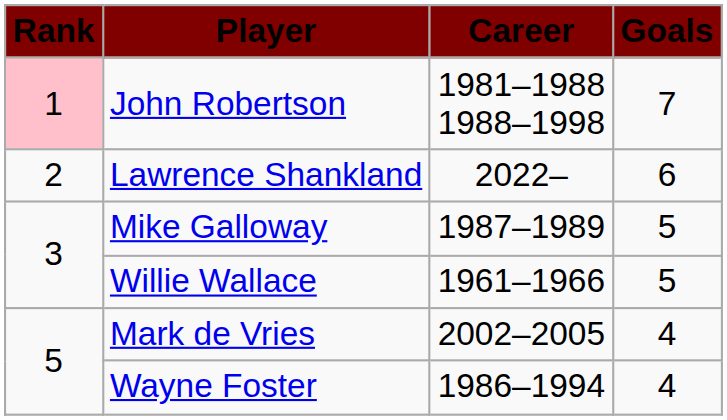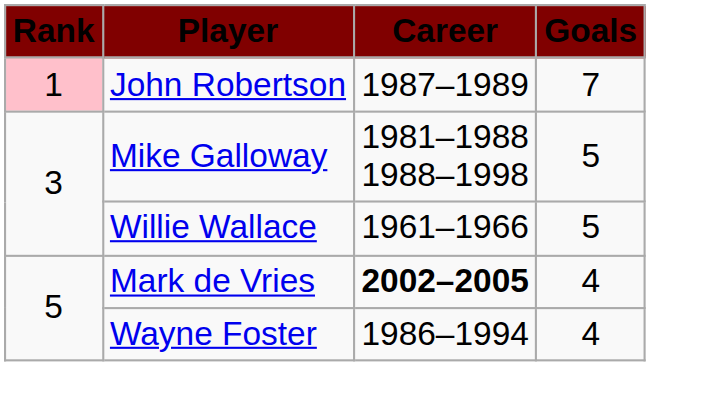John Robertson | Career: 1981–1988 1988–1998 -> 1987–1989
- row: 2 | Lawrence Shankland | 2022– | 6
Mike Galloway | Career: 1987–1989 -> 1981–1988 1988–1998
Mark de Vries | Career: normal -> bold
